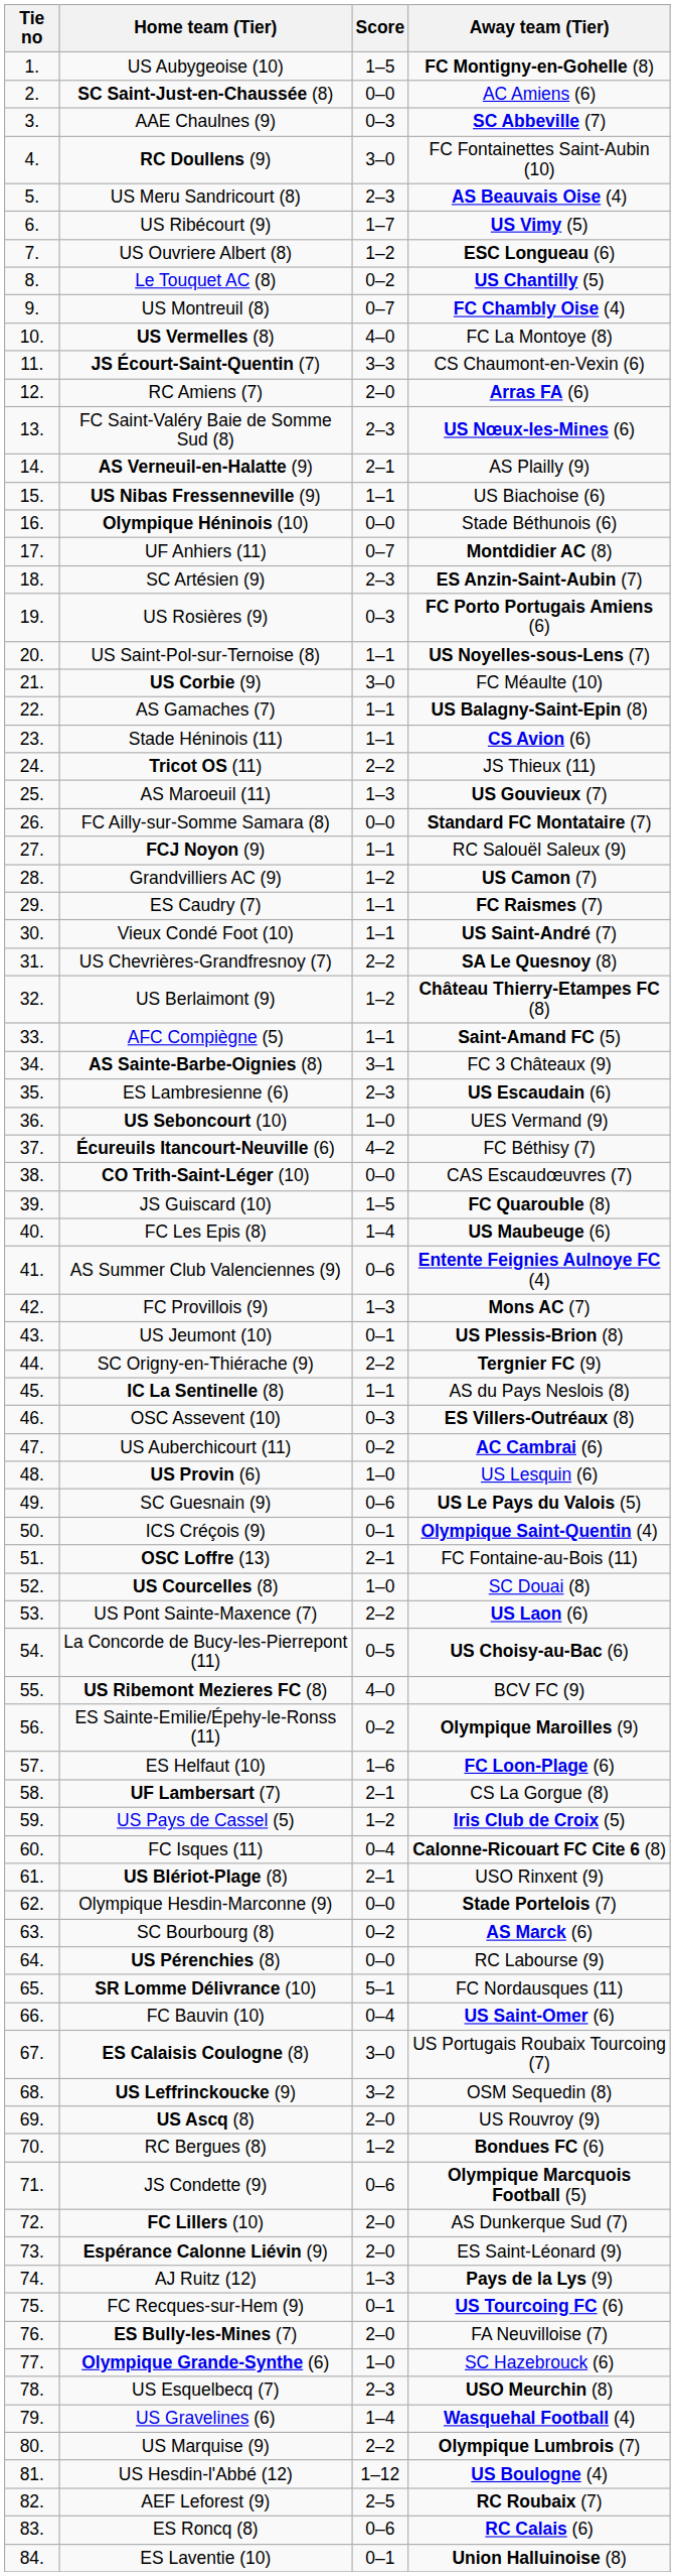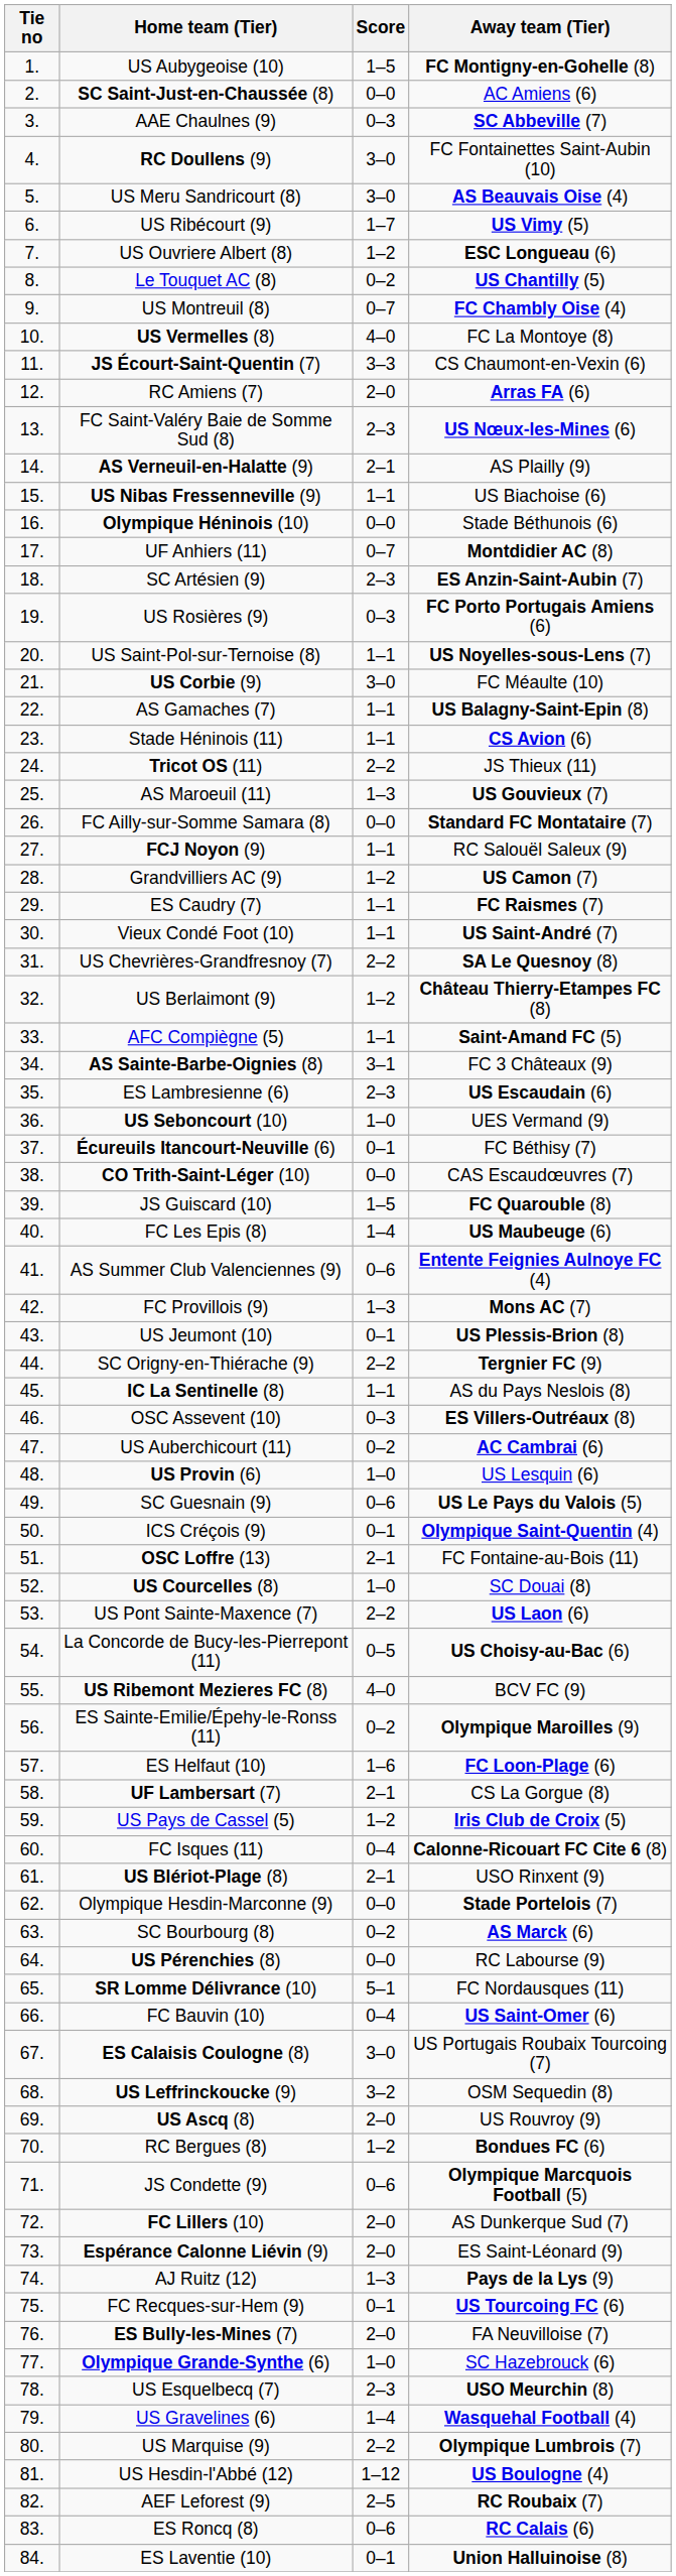US Meru Sandricourt (8) | Score: 2–3 -> 3–0
Écureuils Itancourt-Neuville (6) | Score: 4–2 -> 0–1
